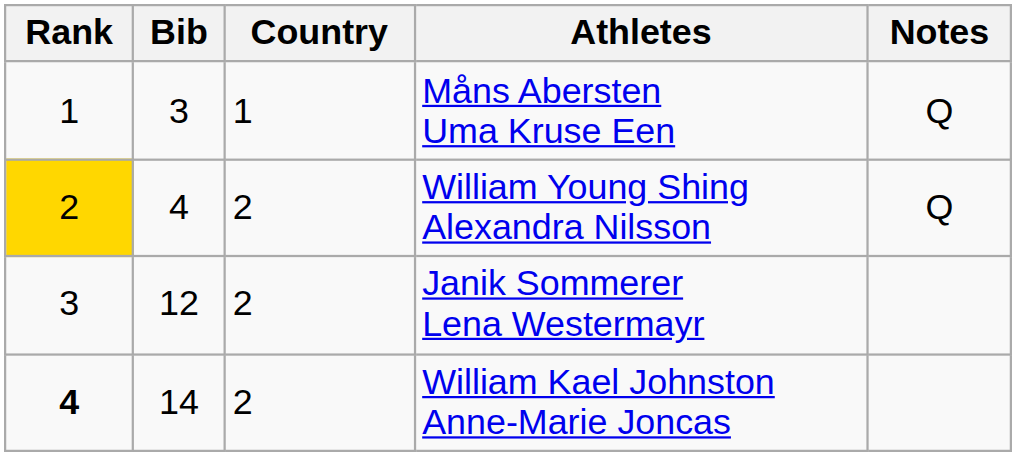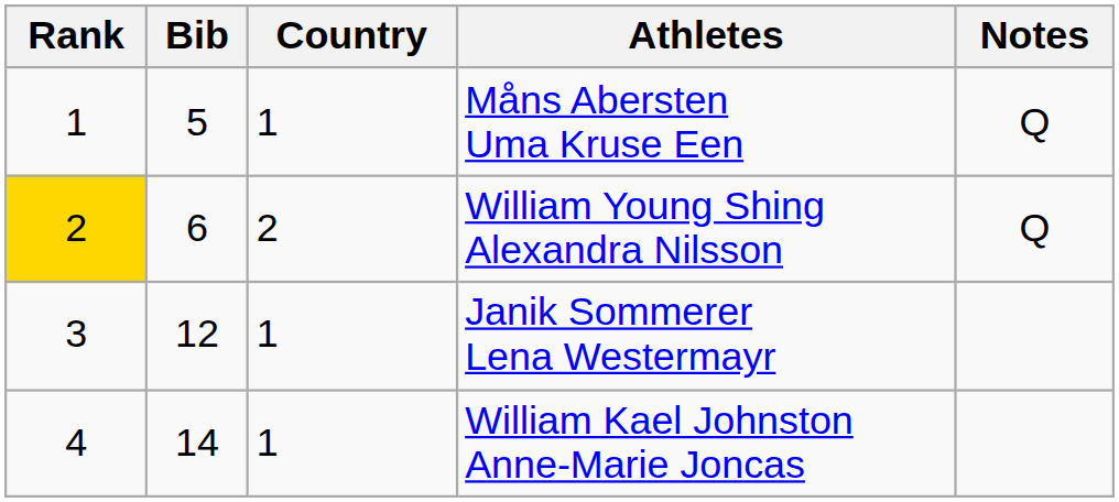Måns Abersten Uma Kruse Een | Bib: 3 -> 5
William Young Shing Alexandra Nilsson | Bib: 4 -> 6
Janik Sommerer Lena Westermayr | Country: 2 -> 1
William Kael Johnston Anne-Marie Joncas | Rank: bold -> normal
William Kael Johnston Anne-Marie Joncas | Country: 2 -> 1
